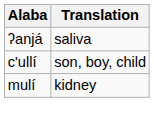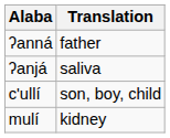+ row: ʔanná | father
